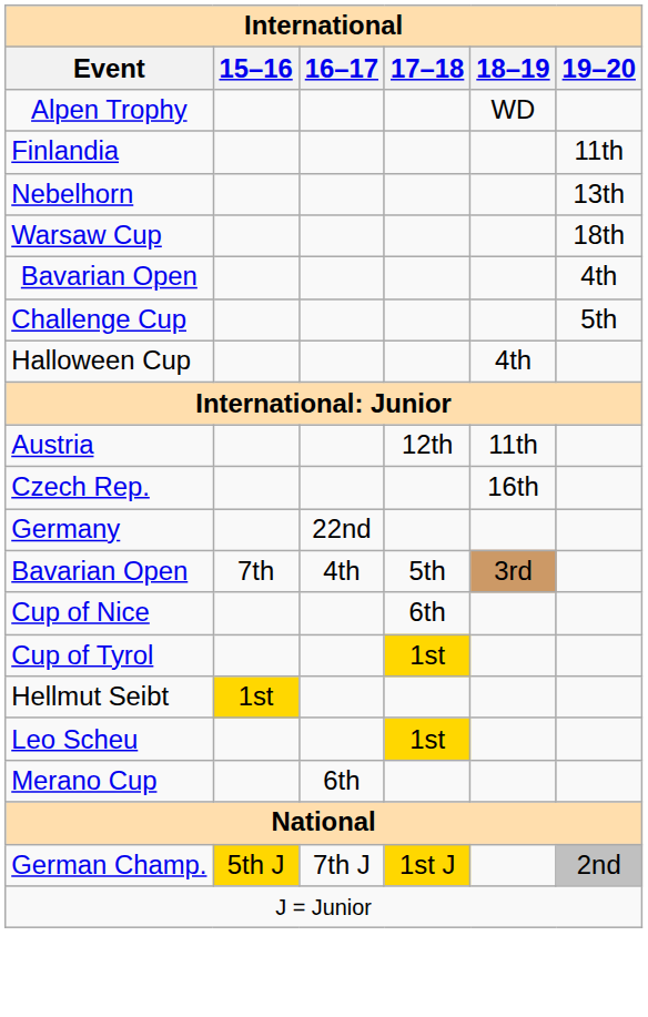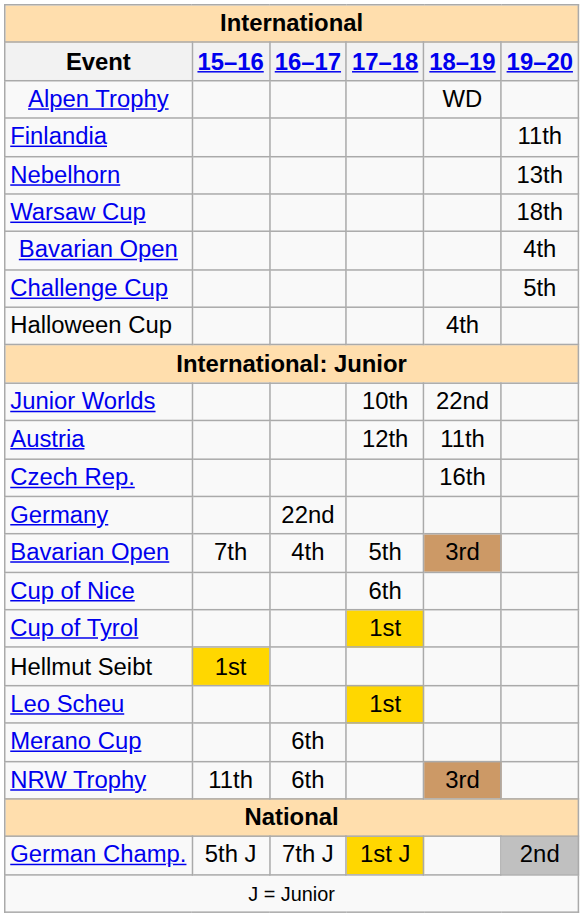+ row: Junior Worlds | 10th | 22nd
+ row: NRW Trophy | 11th | 6th | 3rd
German Champ. | 15–16: gold background -> no background
